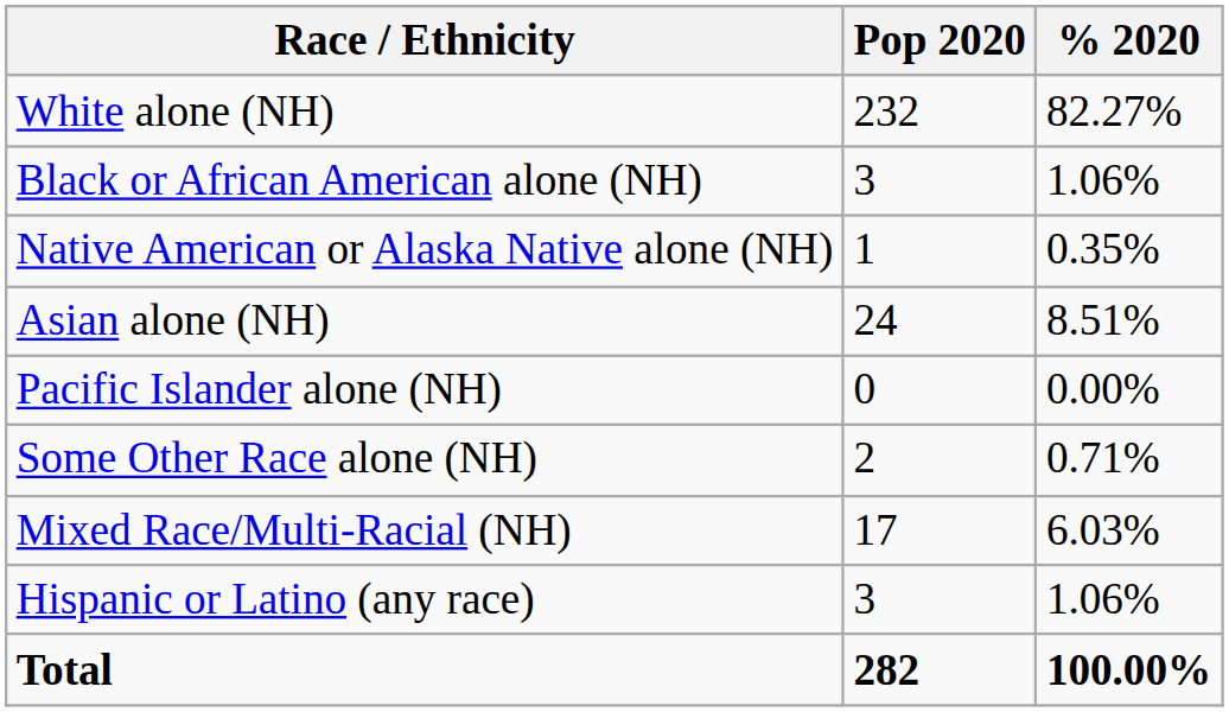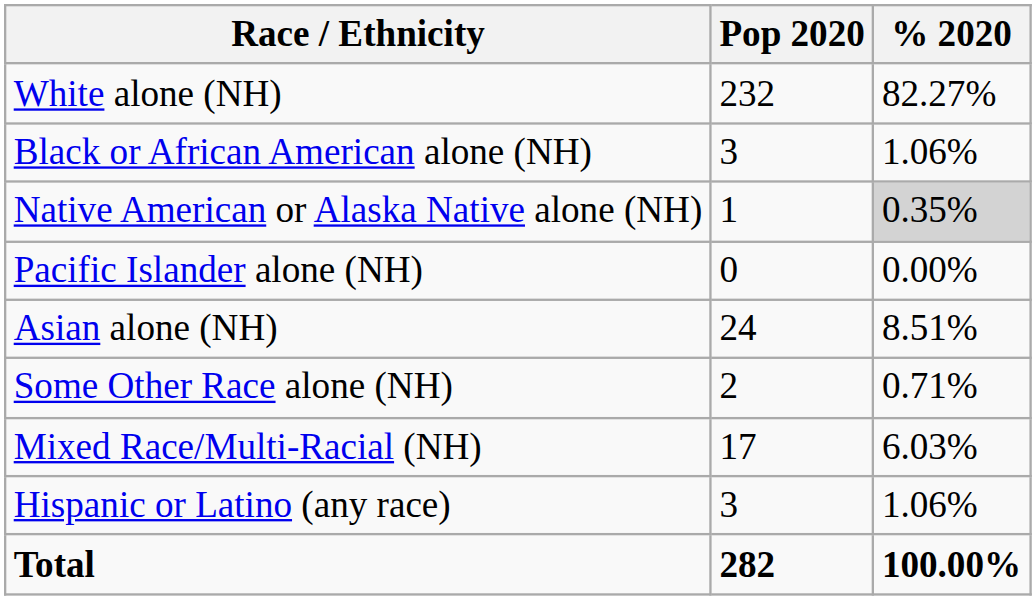Native American or Alaska Native alone (NH) | % 2020: no background -> lightgrey background
rows swapped: Asian alone (NH) <-> Pacific Islander alone (NH)
